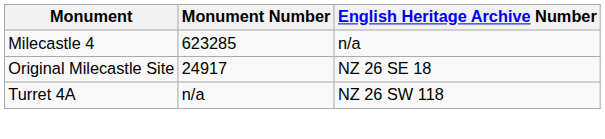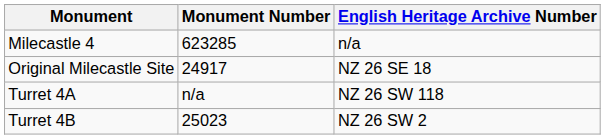+ row: Turret 4B | 25023 | NZ 26 SW 2
